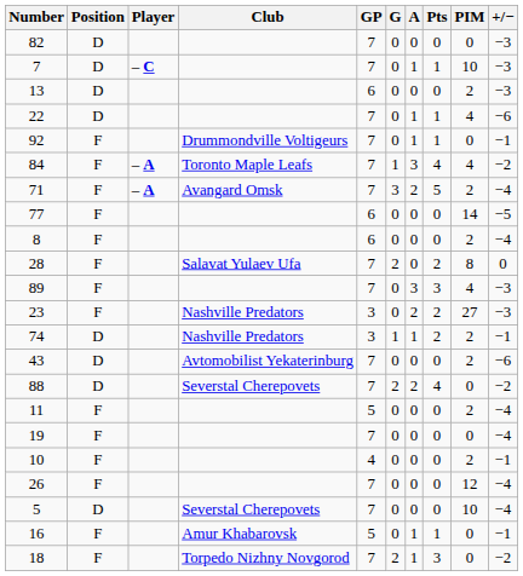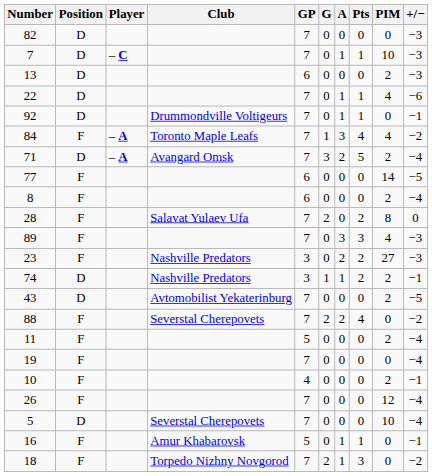92 | Position: F -> D
71 | Position: F -> D
43 | +/−: −6 -> −5
88 | Position: D -> F
